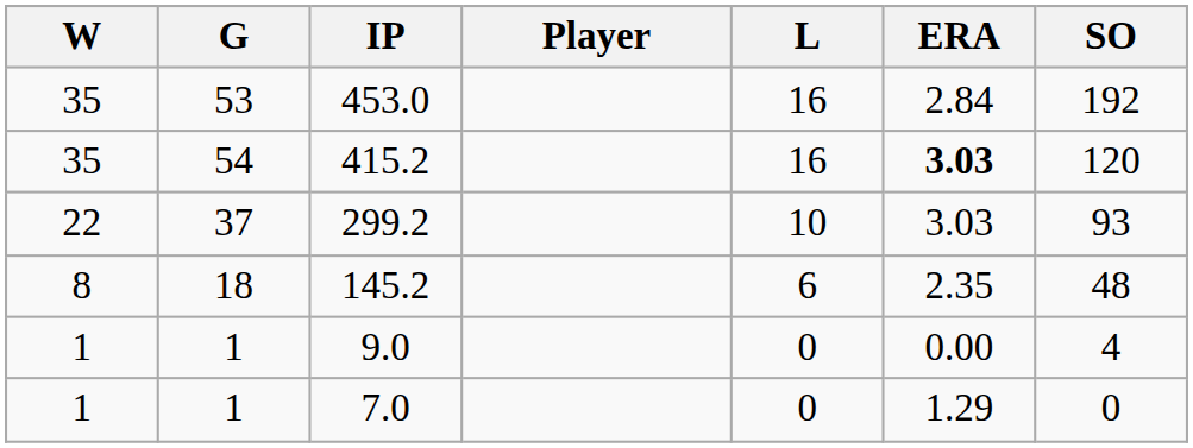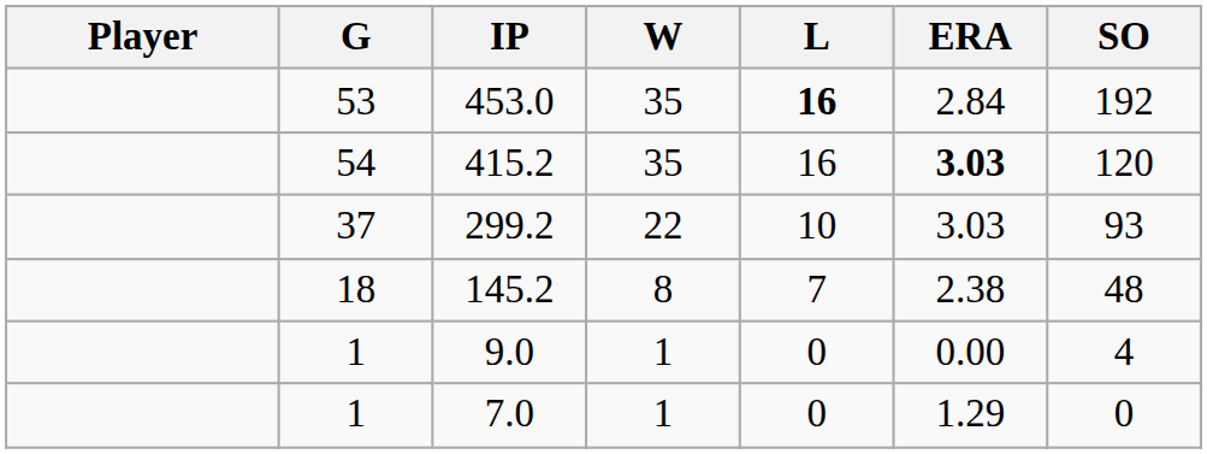columns swapped: Player <-> W
453.0 | L: normal -> bold
145.2 | L: 6 -> 7
145.2 | ERA: 2.35 -> 2.38
